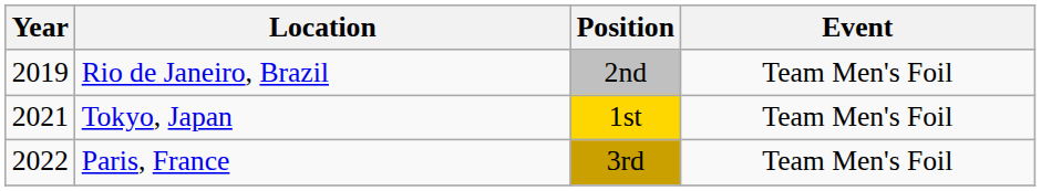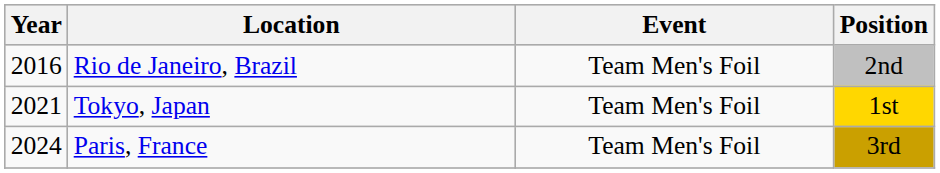columns swapped: Event <-> Position
Rio de Janeiro, Brazil | Year: 2019 -> 2016
Paris, France | Year: 2022 -> 2024
